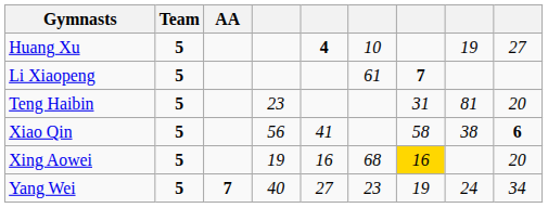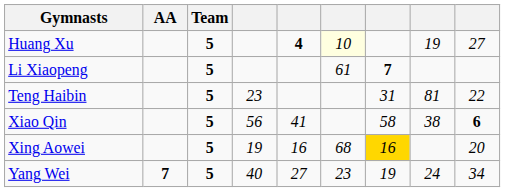columns swapped: Team <-> AA
Huang Xu | column 6: no background -> lightyellow background
Teng Haibin | column 9: 20 -> 22
